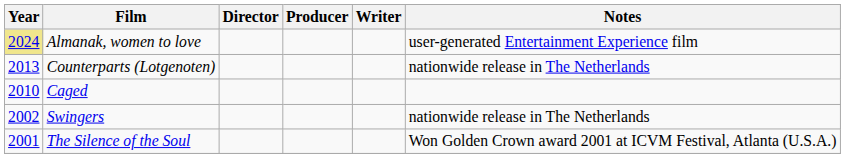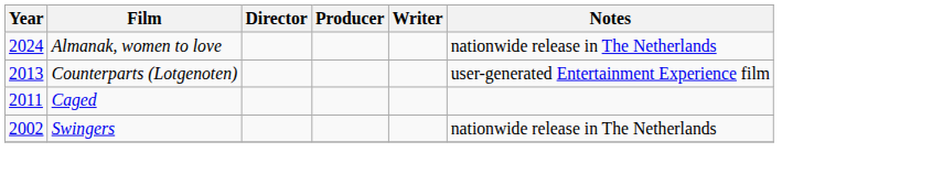Almanak, women to love | Year: khaki background -> no background
Almanak, women to love | Notes: user-generated Entertainment Experience film -> nationwide release in The Netherlands
Counterparts (Lotgenoten) | Notes: nationwide release in The Netherlands -> user-generated Entertainment Experience film
Caged | Year: 2010 -> 2011
- row: 2001 | The Silence of the Soul | Won Golden Crown award 2001 at ICVM Festival, Atlanta (U.S.A.)
